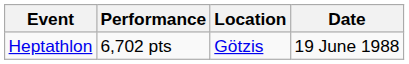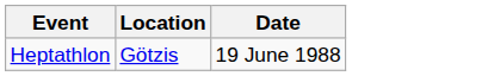- column: Performance | 6,702 pts
